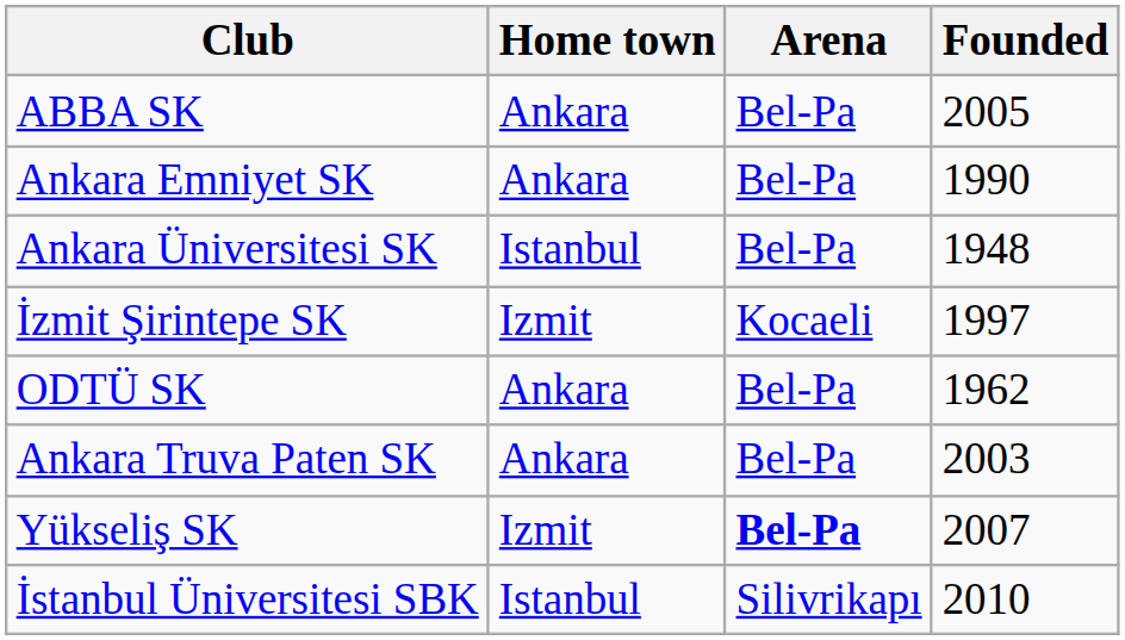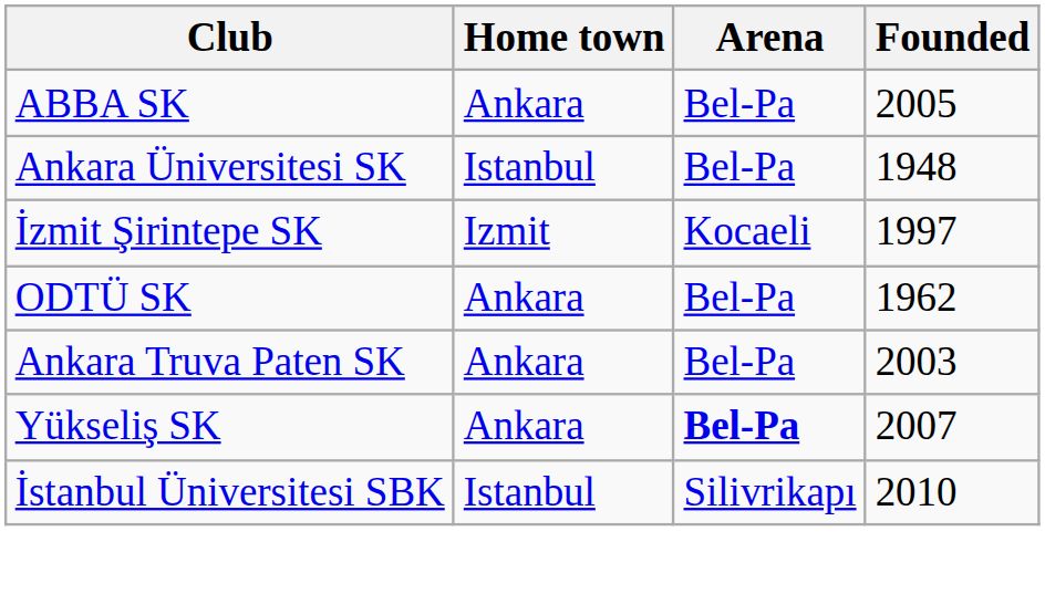- row: Ankara Emniyet SK | Ankara | Bel-Pa | 1990
Yükseliş SK | Home town: Izmit -> Ankara
